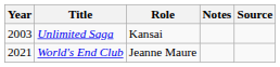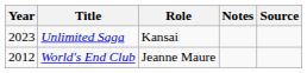Unlimited Saga | Year: 2003 -> 2023
World's End Club | Year: 2021 -> 2012
